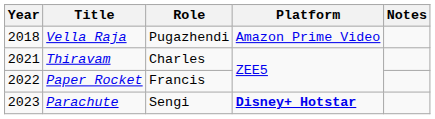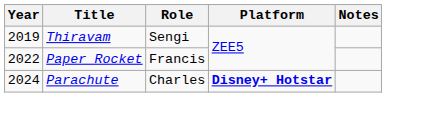- row: 2018 | Vella Raja | Pugazhendi | Amazon Prime Video
Thiravam | Year: 2021 -> 2019
Thiravam | Role: Charles -> Sengi
Parachute | Year: 2023 -> 2024
Parachute | Role: Sengi -> Charles
